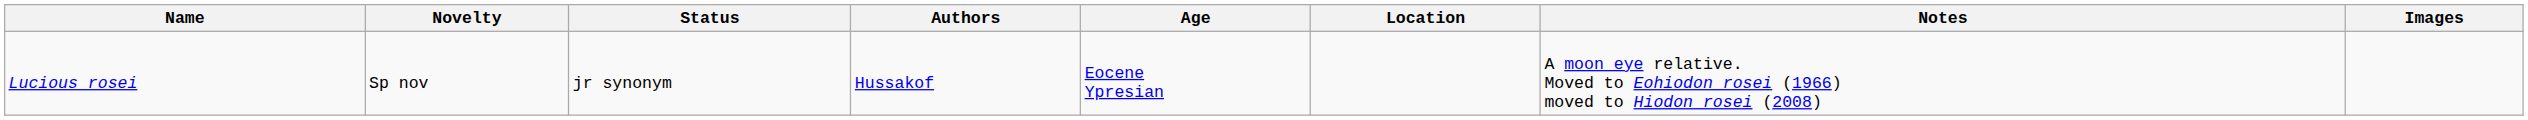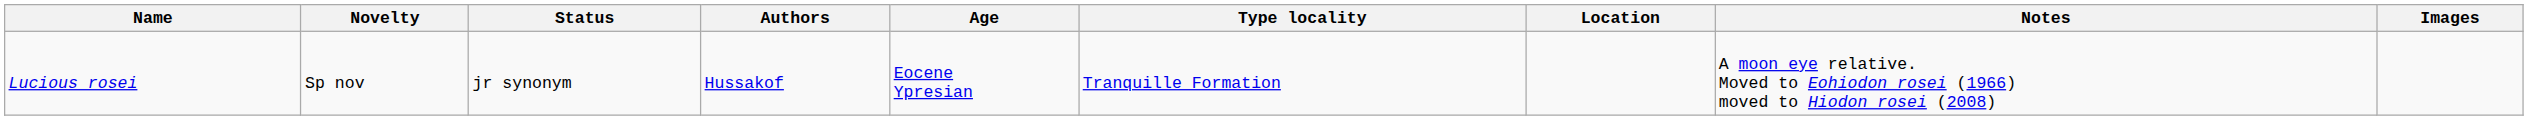+ column: Type locality | Tranquille Formation
